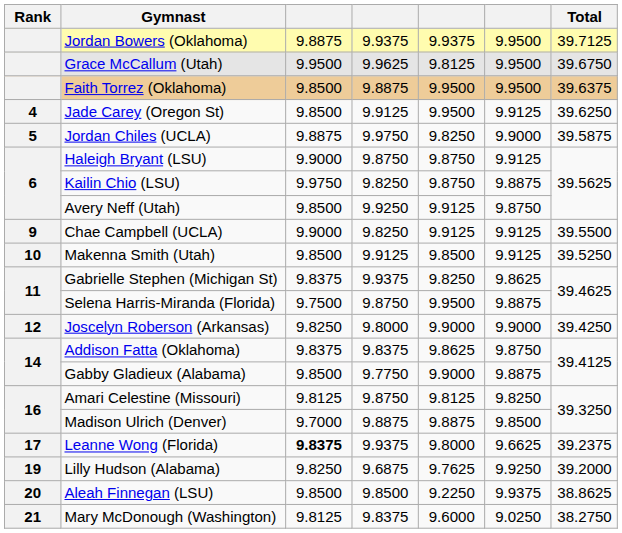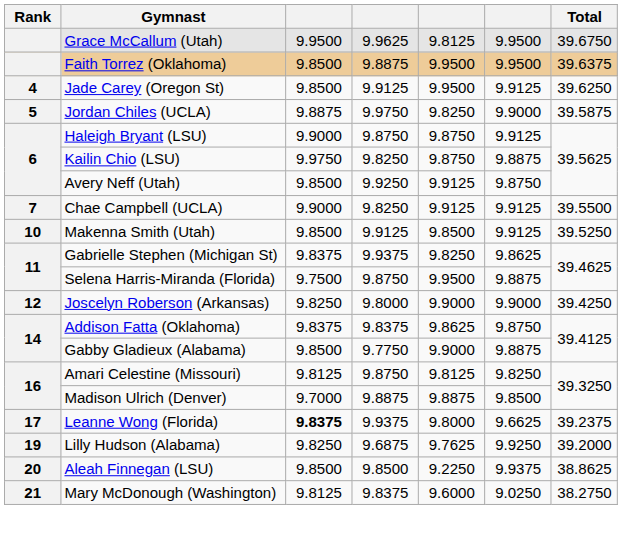- row: Jordan Bowers (Oklahoma) | 9.8875 | 9.9375 | 9.9375 | 9.9500 | 39.7125
Chae Campbell (UCLA) | Rank: 9 -> 7
